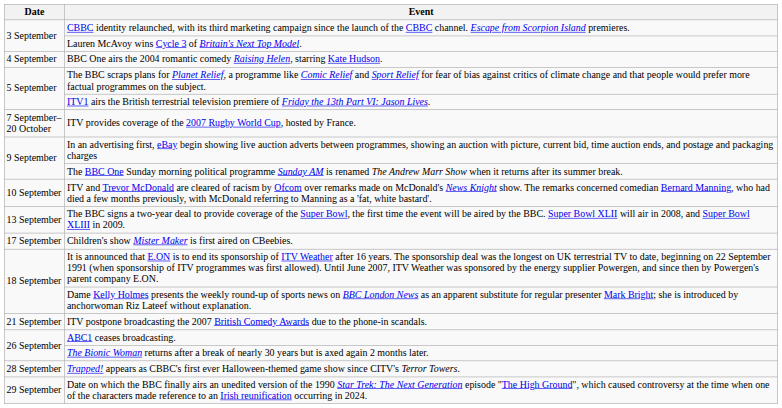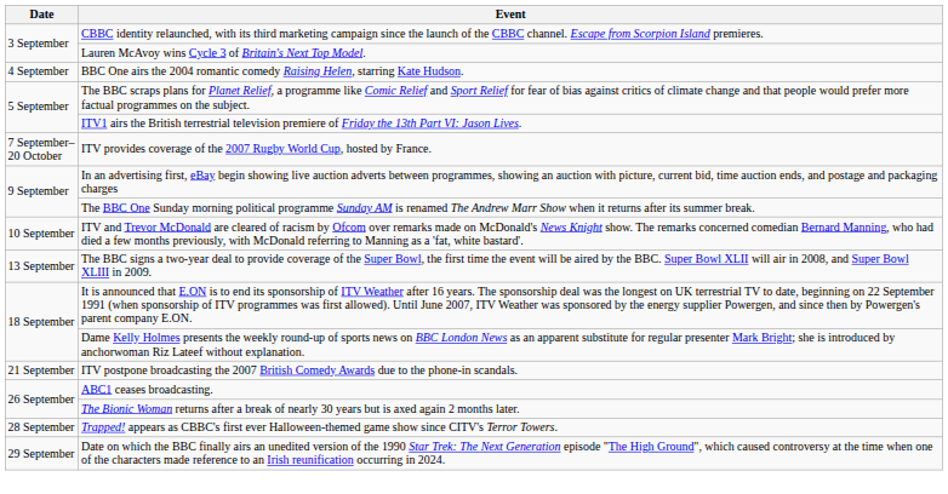- row: 17 September | Children's show Mister Maker is first aired on CBeebies.
